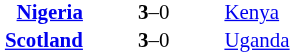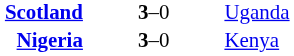rows swapped: Nigeria <-> Scotland
